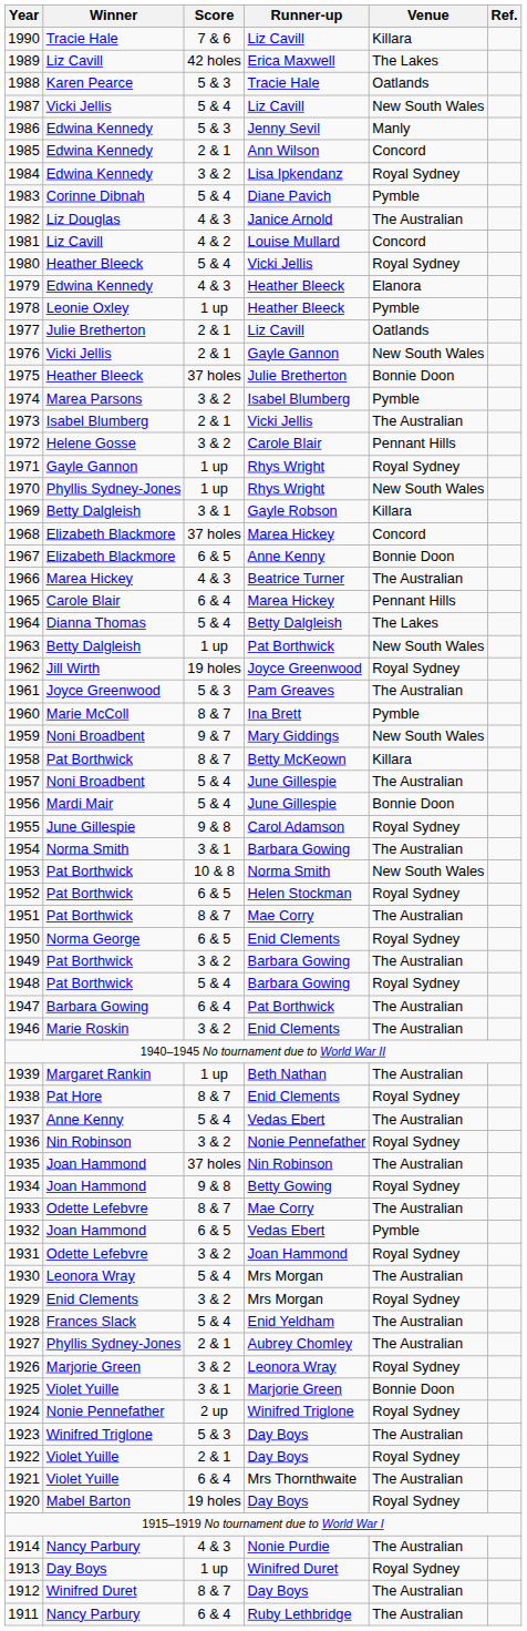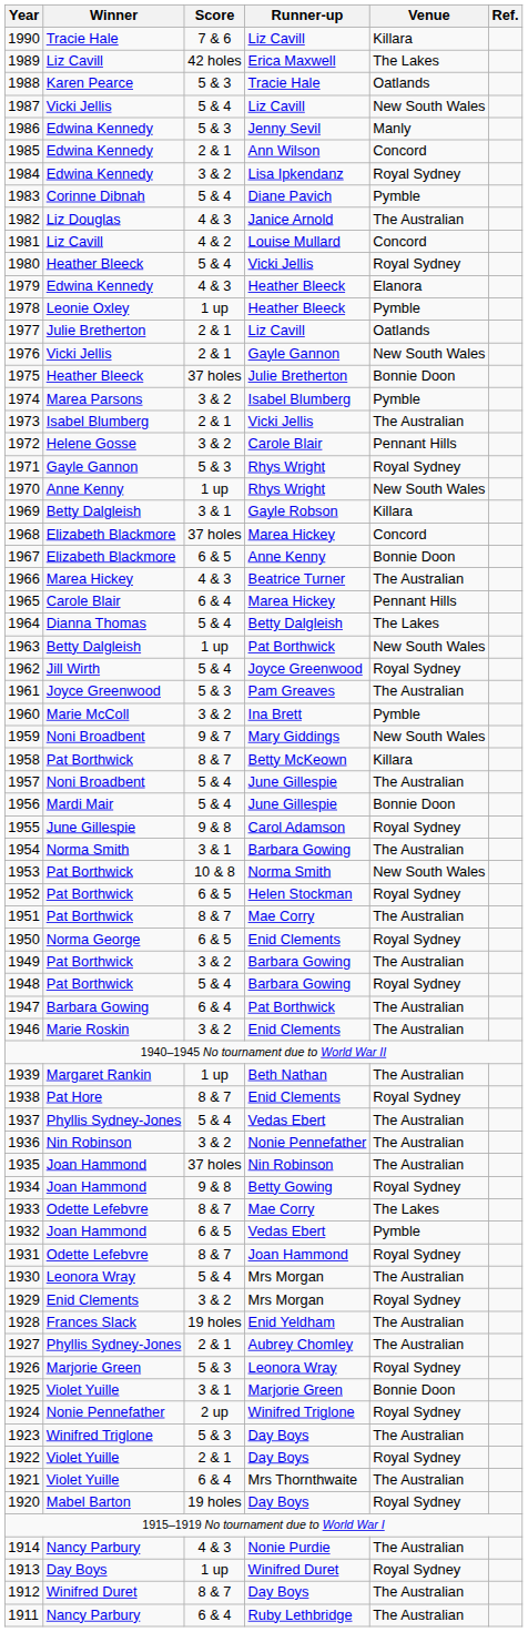1971 | Score: 1 up -> 5 & 3
1970 | Winner: Phyllis Sydney-Jones -> Anne Kenny
1962 | Score: 19 holes -> 5 & 4
1960 | Score: 8 & 7 -> 3 & 2
1937 | Winner: Anne Kenny -> Phyllis Sydney-Jones
1936 | Venue: Royal Sydney -> The Australian
1933 | Venue: The Australian -> The Lakes
1931 | Score: 3 & 2 -> 8 & 7
1928 | Score: 5 & 4 -> 19 holes
1926 | Score: 3 & 2 -> 5 & 3
